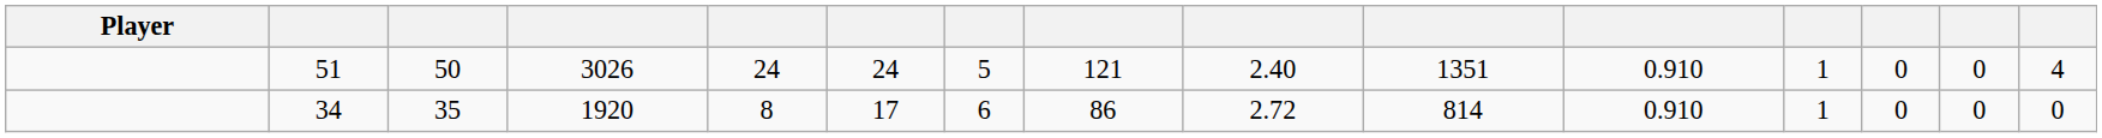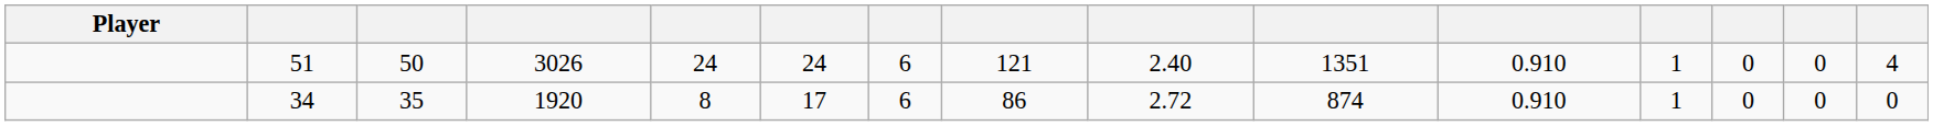51 | column 7: 5 -> 6
34 | column 10: 814 -> 874
